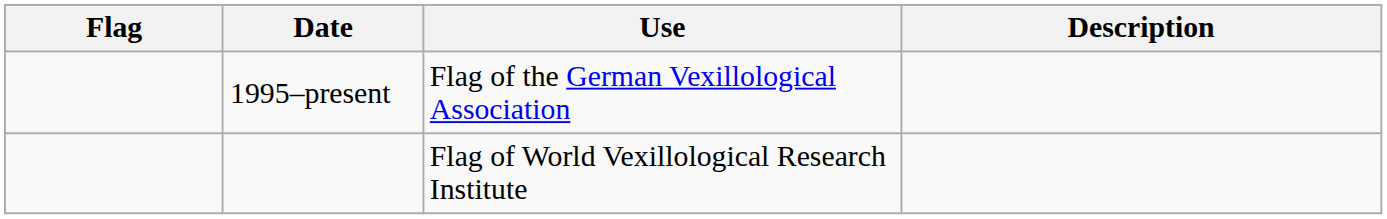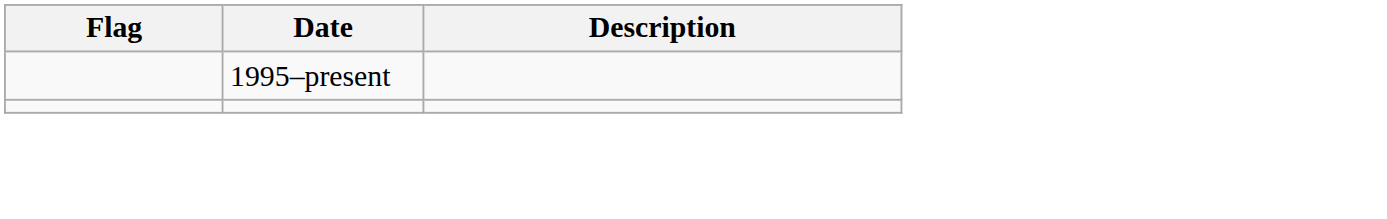- column: Use | Flag of the German Vexillological Association | Flag of World Vexillological Research Institute
